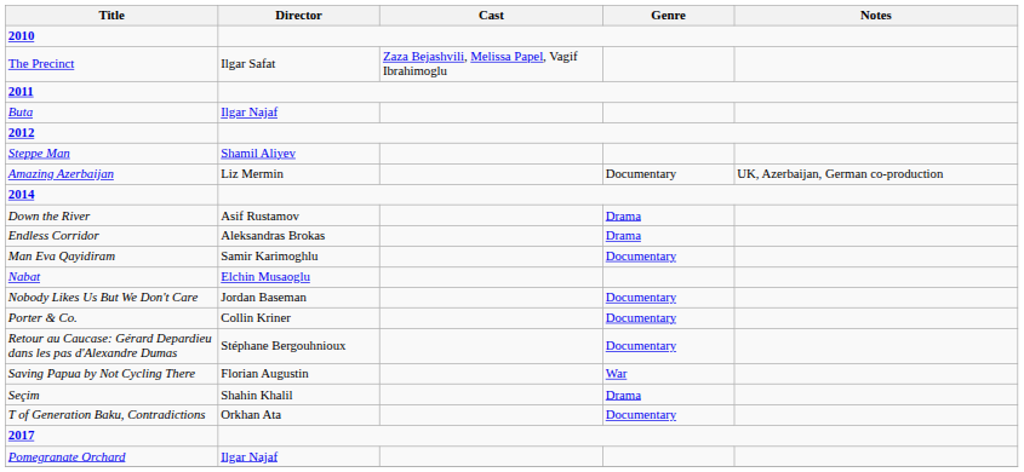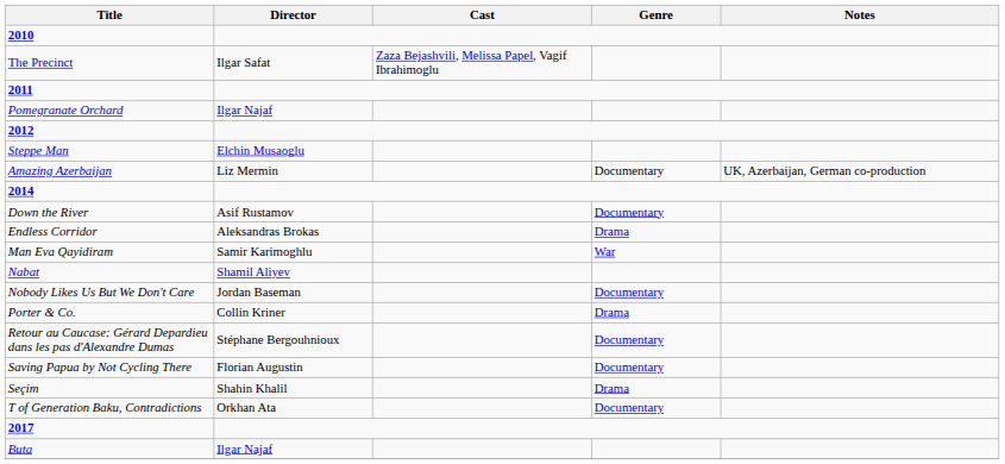rows swapped: Buta <-> Pomegranate Orchard
Steppe Man | Director: Shamil Aliyev -> Elchin Musaoglu
Down the River | Genre: Drama -> Documentary
Man Eva Qayidiram | Genre: Documentary -> War
Nabat | Director: Elchin Musaoglu -> Shamil Aliyev
Porter & Co. | Genre: Documentary -> Drama
Saving Papua by Not Cycling There | Genre: War -> Documentary
